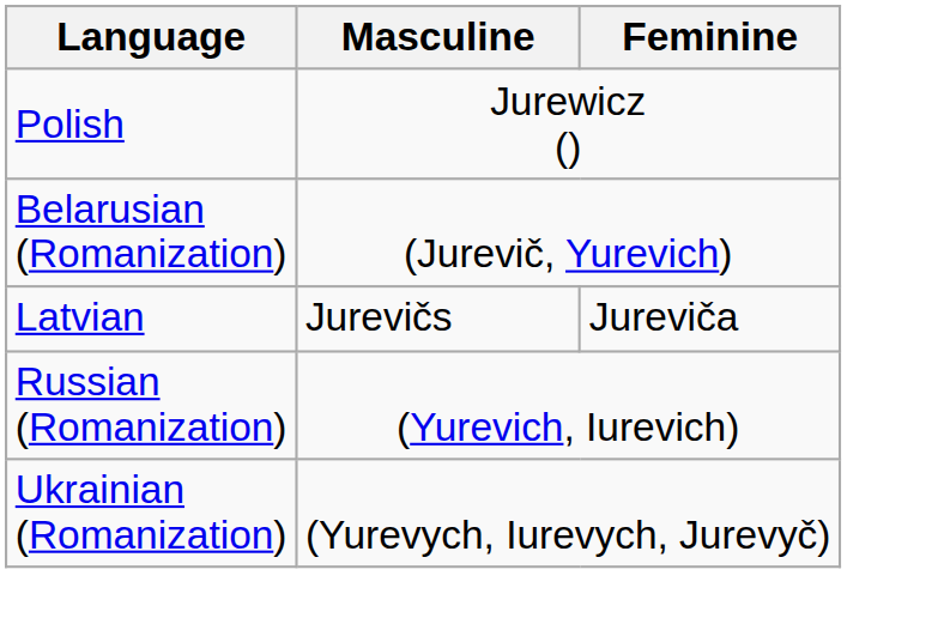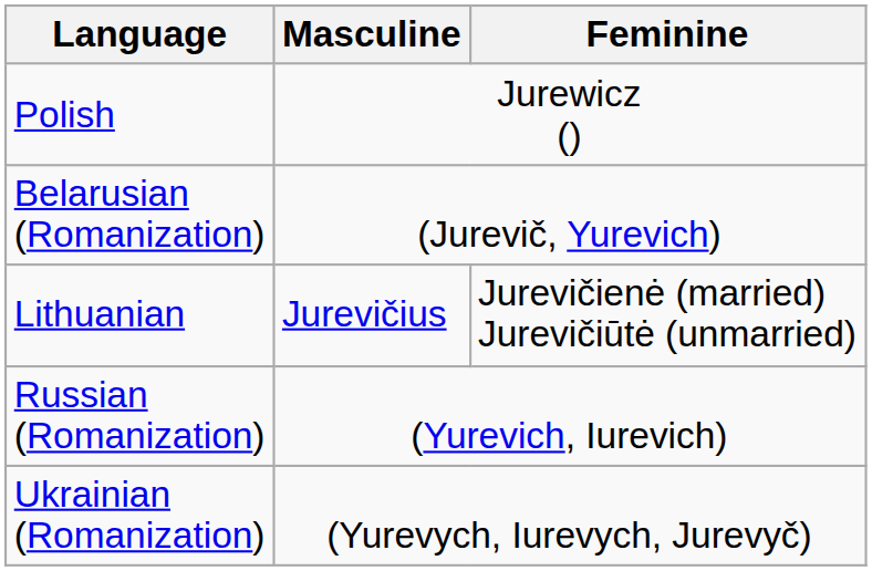- row: Latvian | Jurevičs | Jureviča
+ row: Lithuanian | Jurevičius | Jurevičienė (married) Jurevičiūtė (unmarried)
